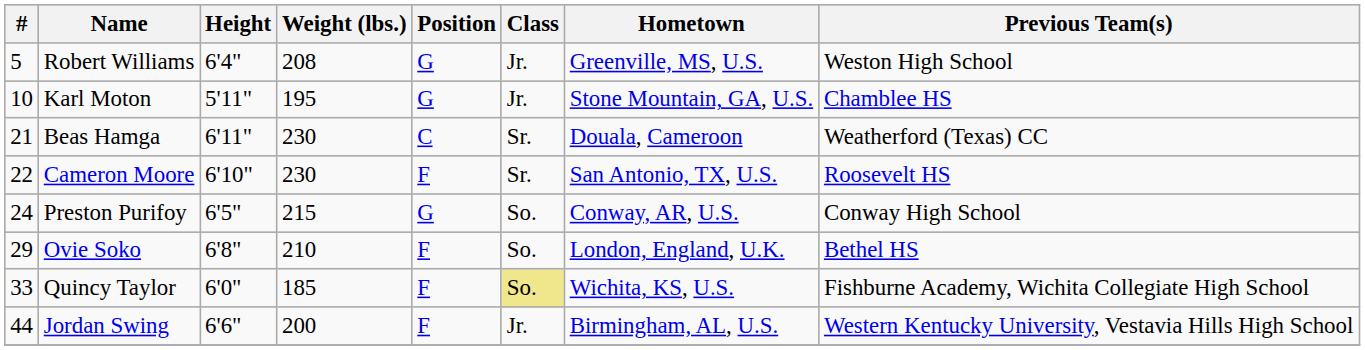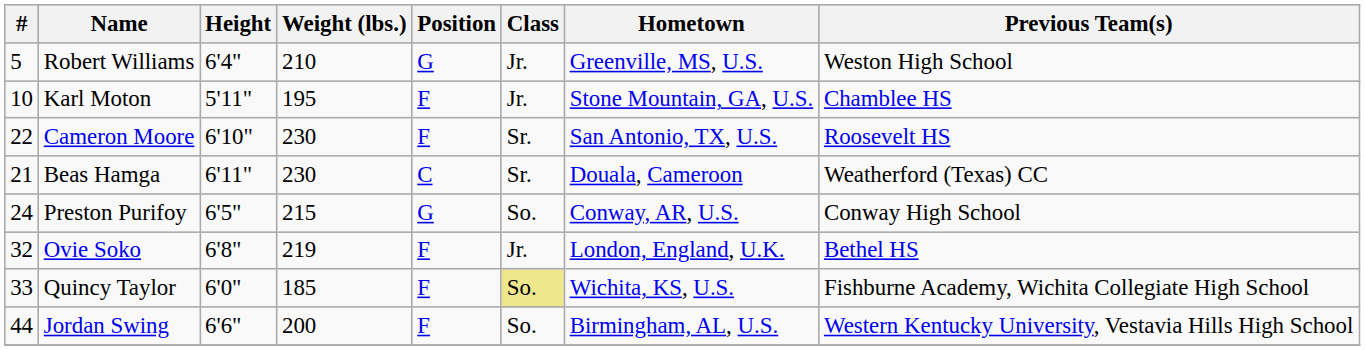Robert Williams | Weight (lbs.): 208 -> 210
Karl Moton | Position: G -> F
rows swapped: Beas Hamga <-> Cameron Moore
Ovie Soko | #: 29 -> 32
Ovie Soko | Weight (lbs.): 210 -> 219
Ovie Soko | Class: So. -> Jr.
Jordan Swing | Class: Jr. -> So.
